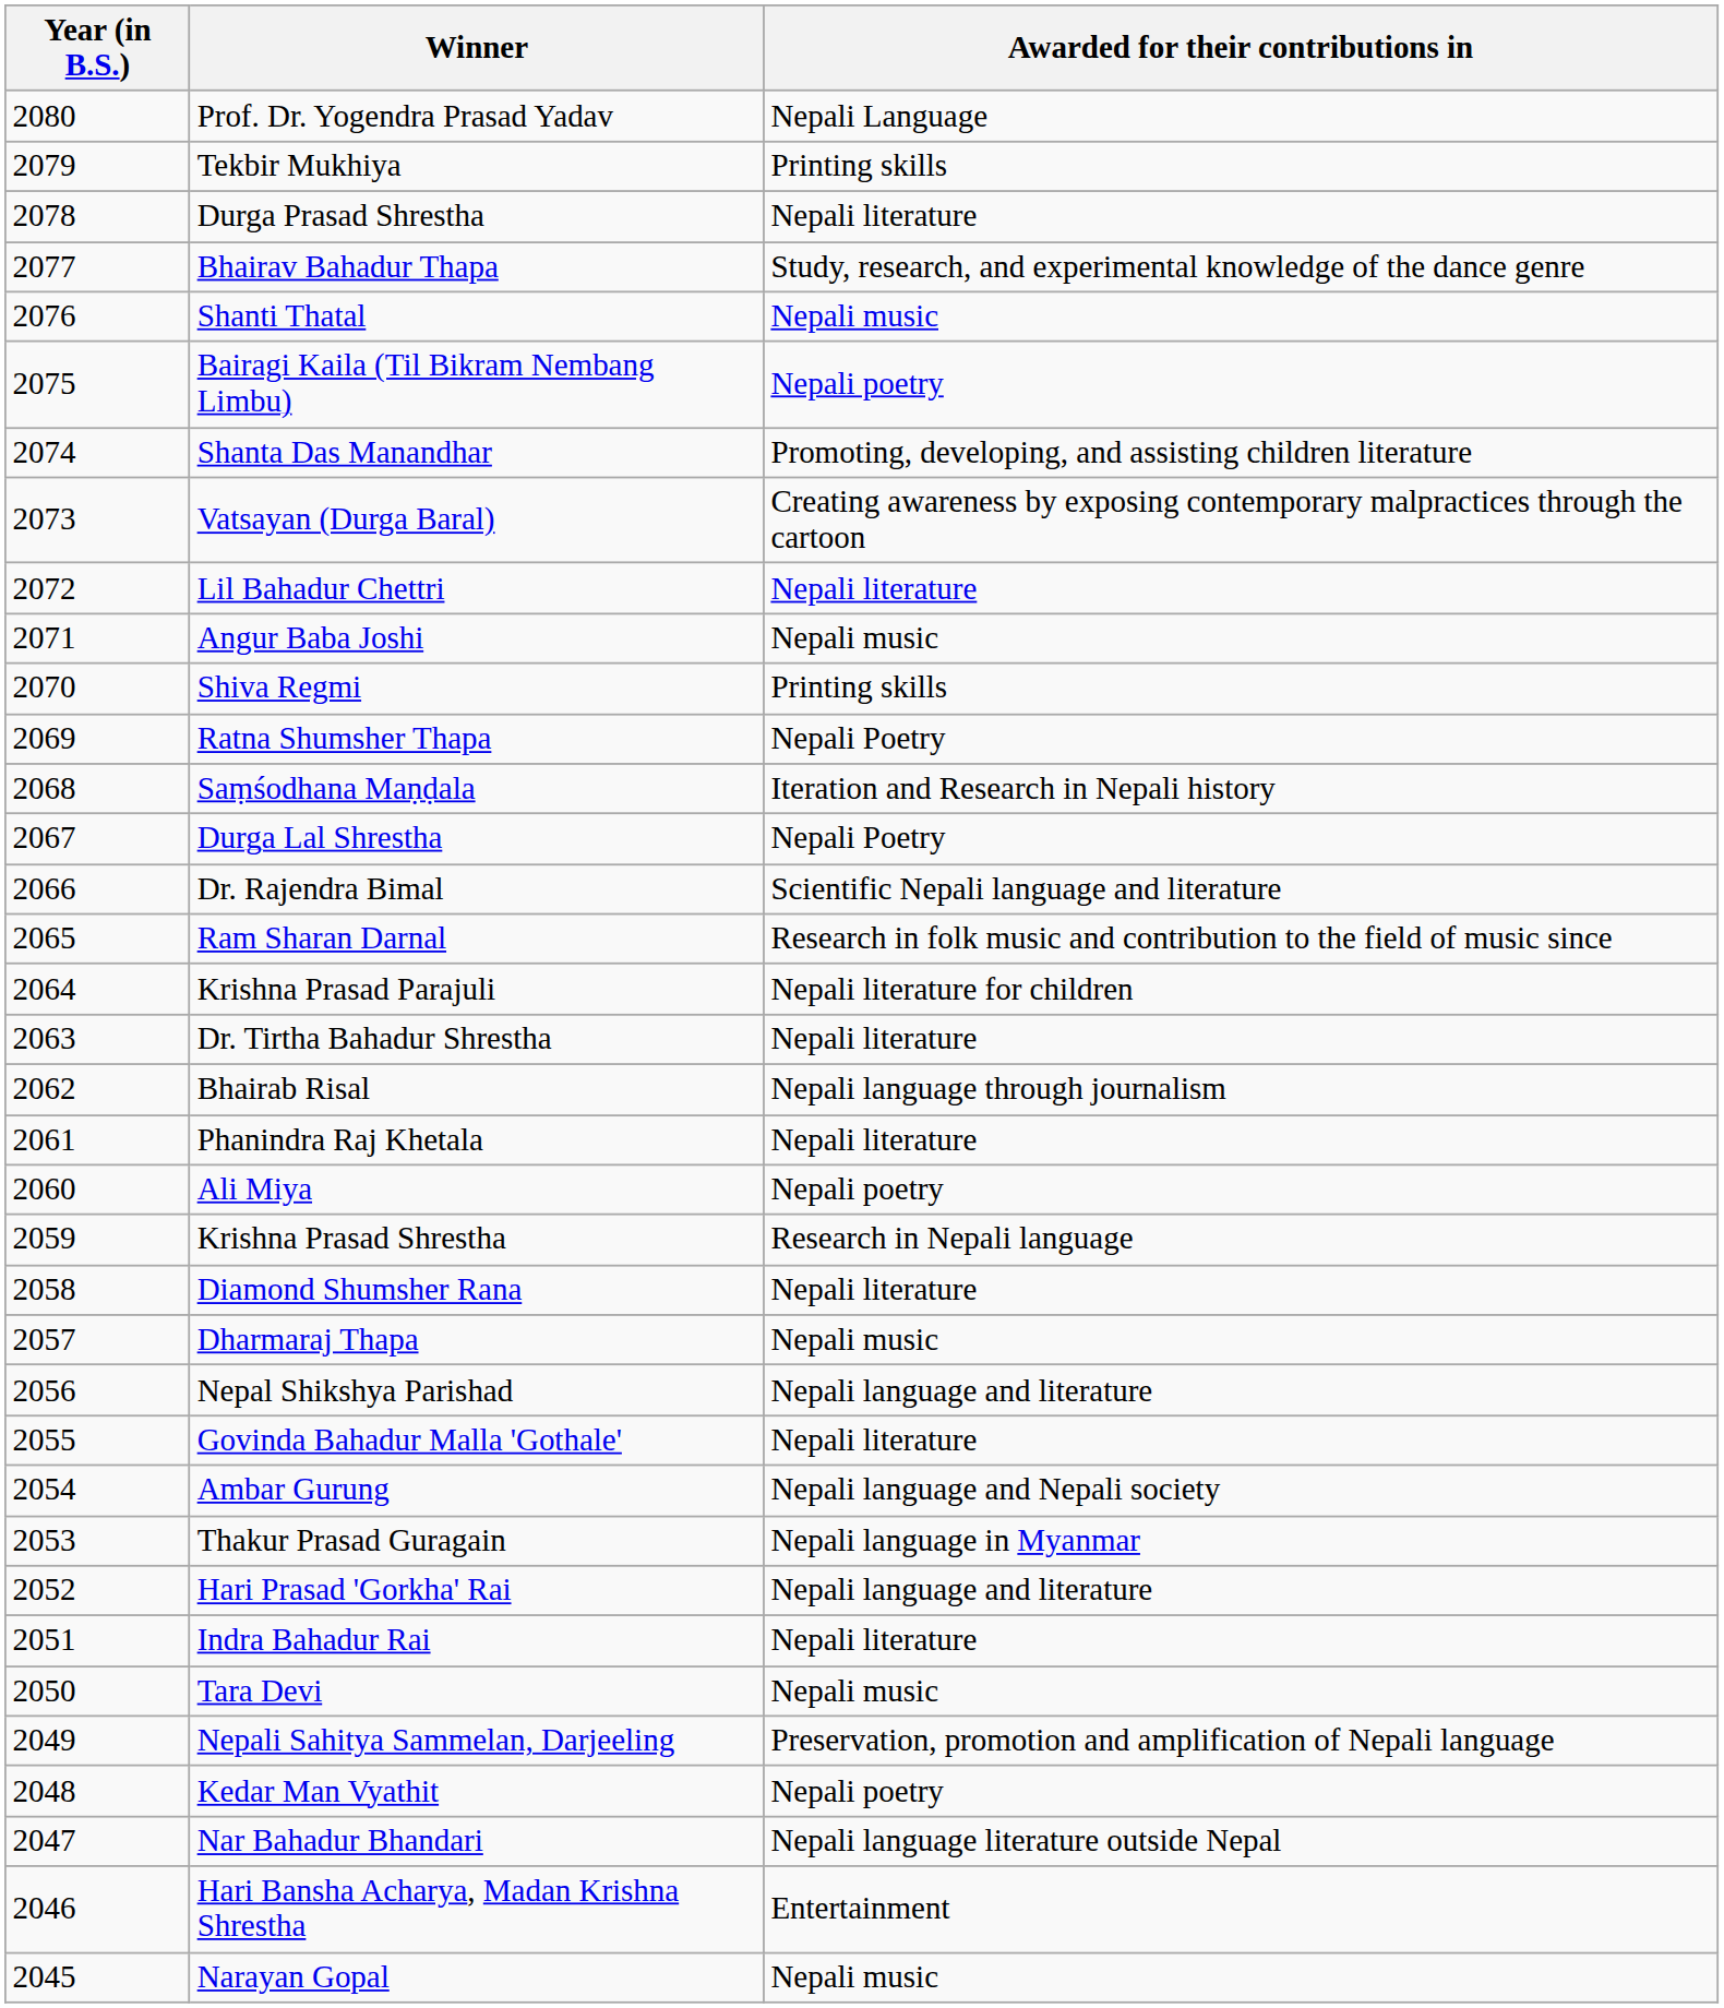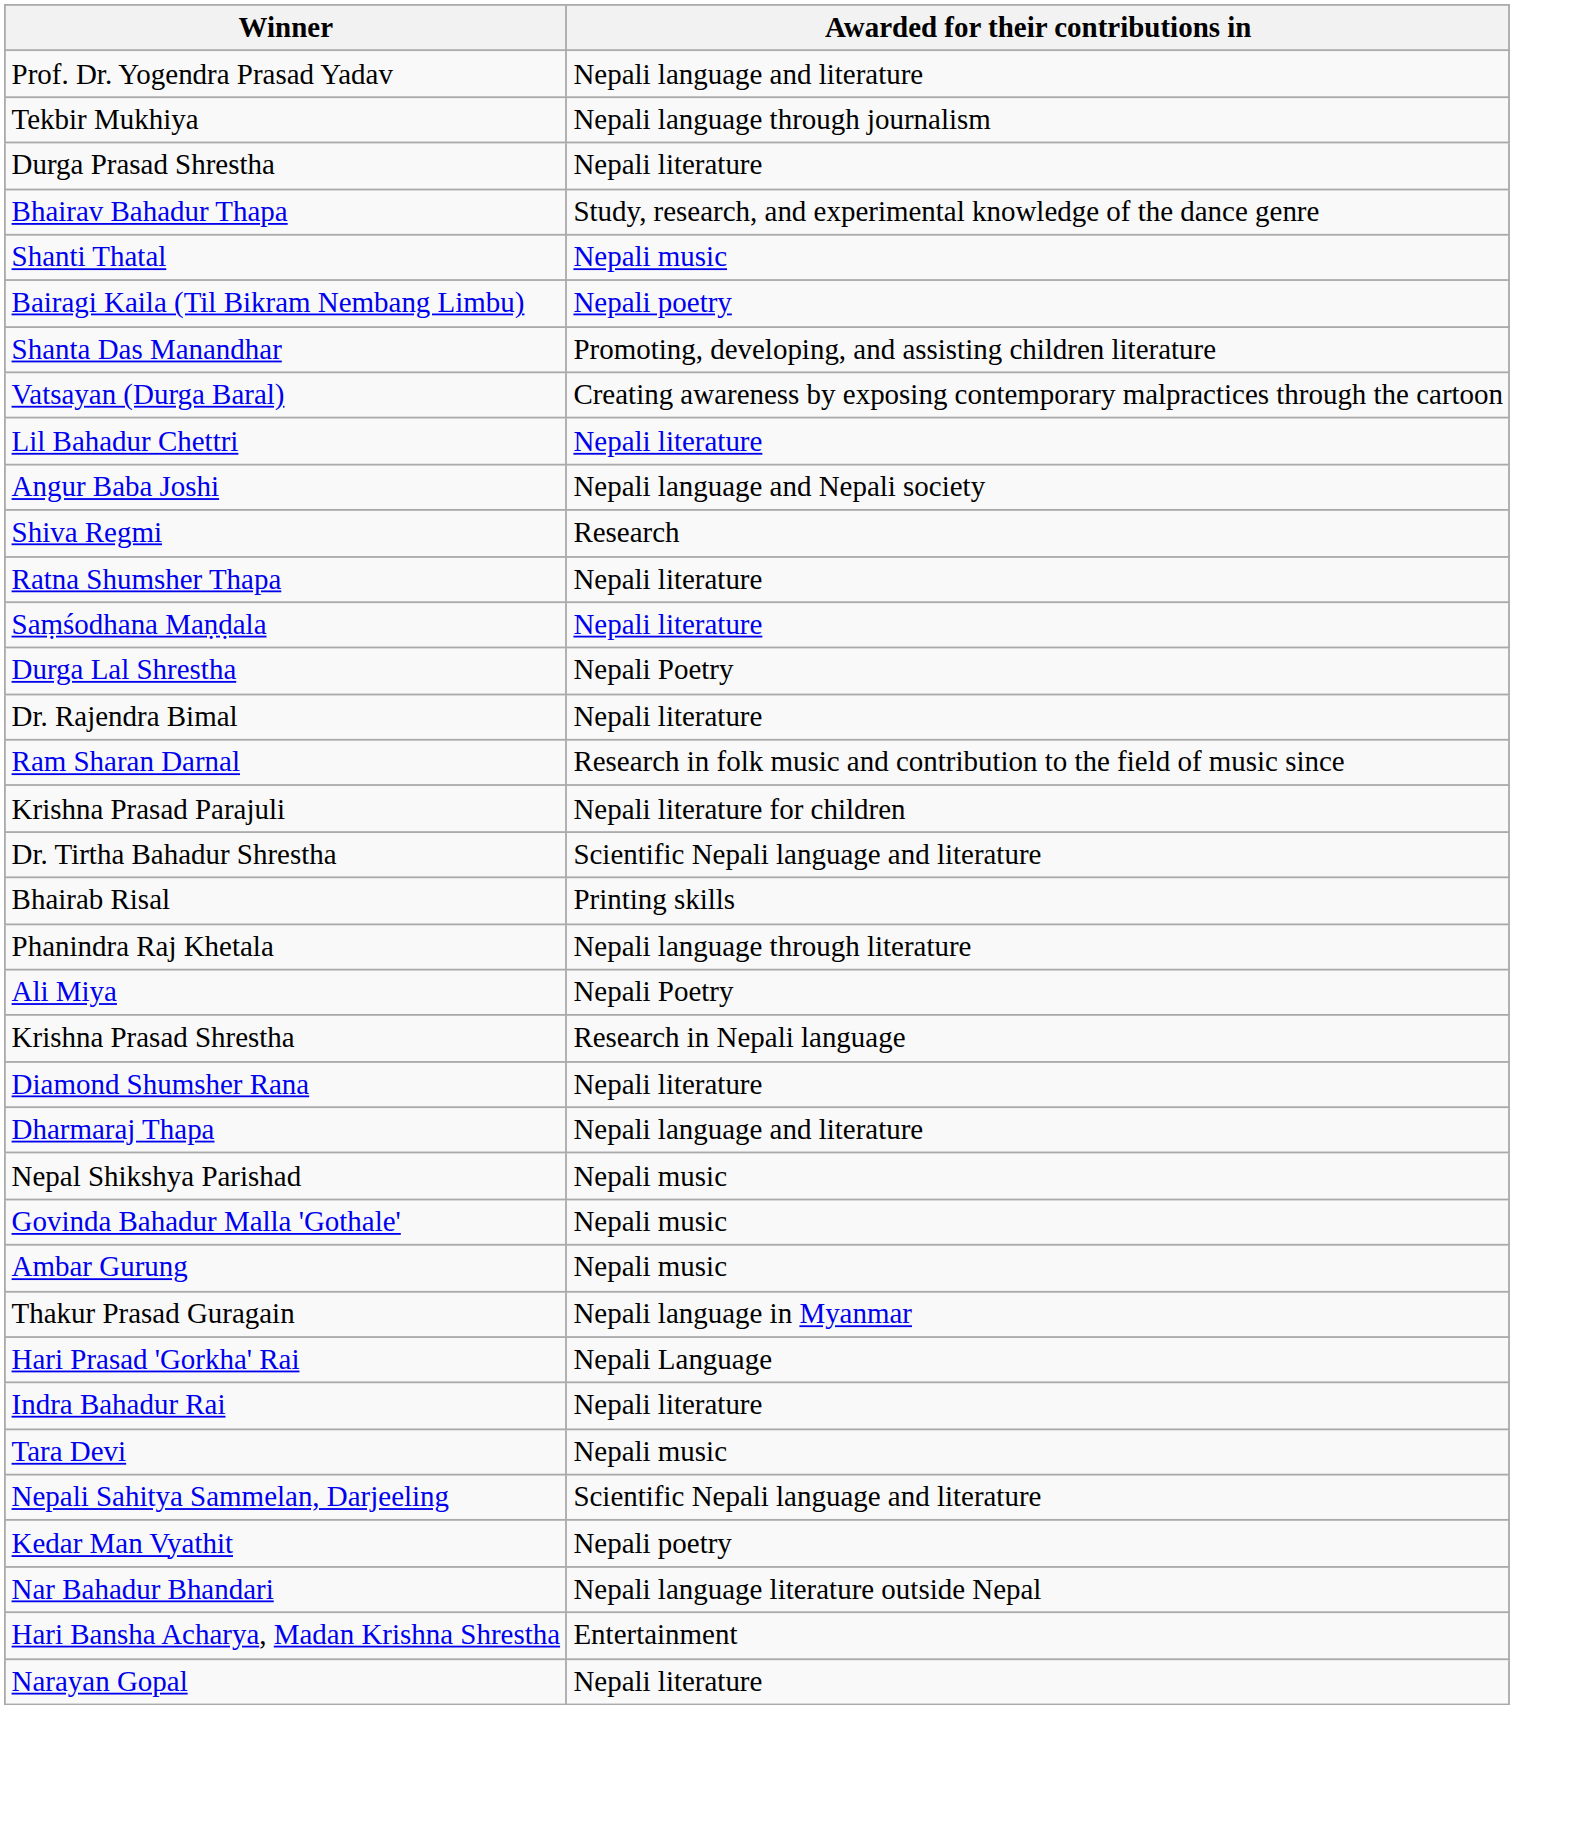- column: Year (in B.S.) | 2080 | 2079 | 2078 | 2077 | 2076 | 2075 | 2074 | 2073 | 2072 | 2071 | 2070 | 2069 | 2068 | 2067 | 2066 | 2065 | 2064 | 2063 | 2062 | 2061 | 2060 | 2059 | 2058 | 2057 | 2056 | 2055 | 2054 | 2053 | 2052 | 2051 | 2050 | 2049 | 2048 | 2047 | 2046 | 2045
Prof. Dr. Yogendra Prasad Yadav | Awarded for their contributions in: Nepali Language -> Nepali language and literature
Tekbir Mukhiya | Awarded for their contributions in: Printing skills -> Nepali language through journalism
Angur Baba Joshi | Awarded for their contributions in: Nepali music -> Nepali language and Nepali society
Shiva Regmi | Awarded for their contributions in: Printing skills -> Research
Ratna Shumsher Thapa | Awarded for their contributions in: Nepali Poetry -> Nepali literature
Saṃśodhana Maṇḍala | Awarded for their contributions in: Iteration and Research in Nepali history -> Nepali literature
Dr. Rajendra Bimal | Awarded for their contributions in: Scientific Nepali language and literature -> Nepali literature
Dr. Tirtha Bahadur Shrestha | Awarded for their contributions in: Nepali literature -> Scientific Nepali language and literature
Bhairab Risal | Awarded for their contributions in: Nepali language through journalism -> Printing skills
Phanindra Raj Khetala | Awarded for their contributions in: Nepali literature -> Nepali language through literature
Ali Miya | Awarded for their contributions in: Nepali poetry -> Nepali Poetry
Dharmaraj Thapa | Awarded for their contributions in: Nepali music -> Nepali language and literature
Nepal Shikshya Parishad | Awarded for their contributions in: Nepali language and literature -> Nepali music
Govinda Bahadur Malla 'Gothale' | Awarded for their contributions in: Nepali literature -> Nepali music
Ambar Gurung | Awarded for their contributions in: Nepali language and Nepali society -> Nepali music
Hari Prasad 'Gorkha' Rai | Awarded for their contributions in: Nepali language and literature -> Nepali Language
Nepali Sahitya Sammelan, Darjeeling | Awarded for their contributions in: Preservation, promotion and amplification of Nepali language -> Scientific Nepali language and literature
Narayan Gopal | Awarded for their contributions in: Nepali music -> Nepali literature
